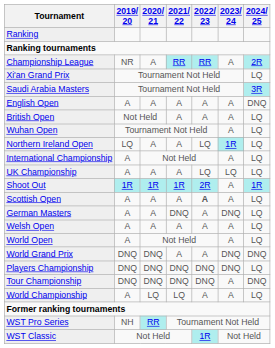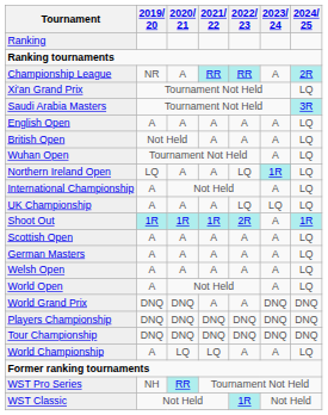English Open | 2024/ 25: DNQ -> LQ
Scottish Open | 2022/ 23: bold -> normal
German Masters | 2021/ 22: DNQ -> A
German Masters | 2023/ 24: DNQ -> A
Players Championship | 2024/ 25: LQ -> DNQ
Tour Championship | 2023/ 24: A -> DNQ
